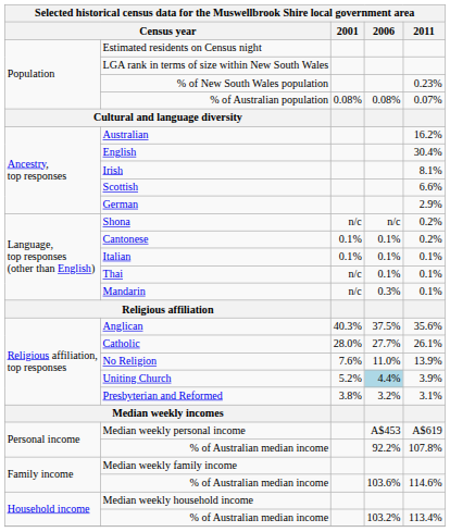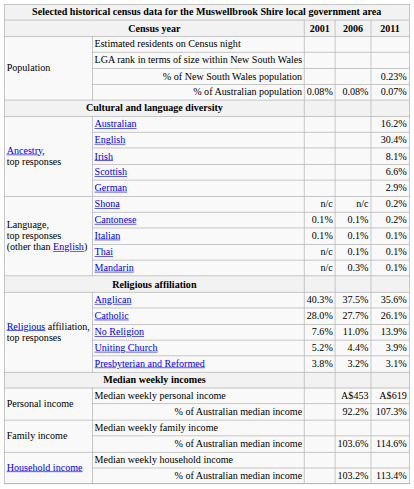Uniting Church | 2006: lightblue background -> no background
Personal income / % of Australian median income | 2011: 107.8% -> 107.3%
